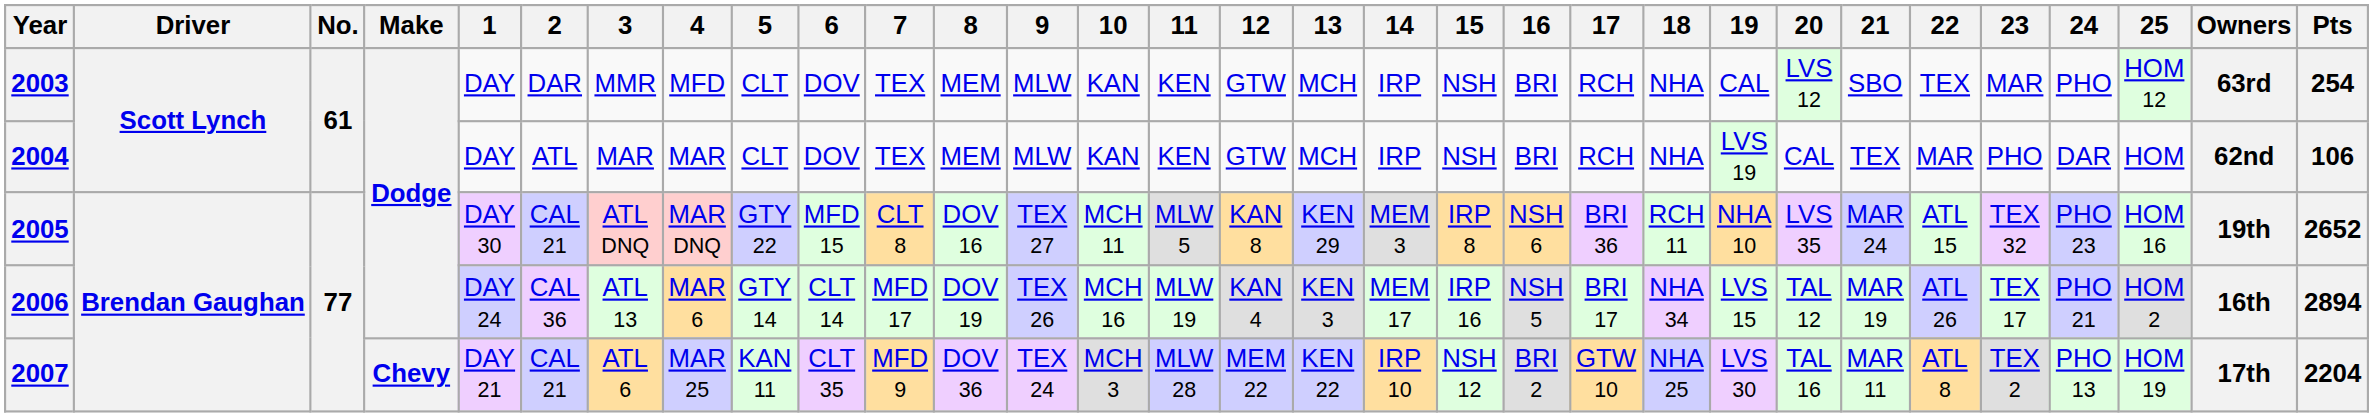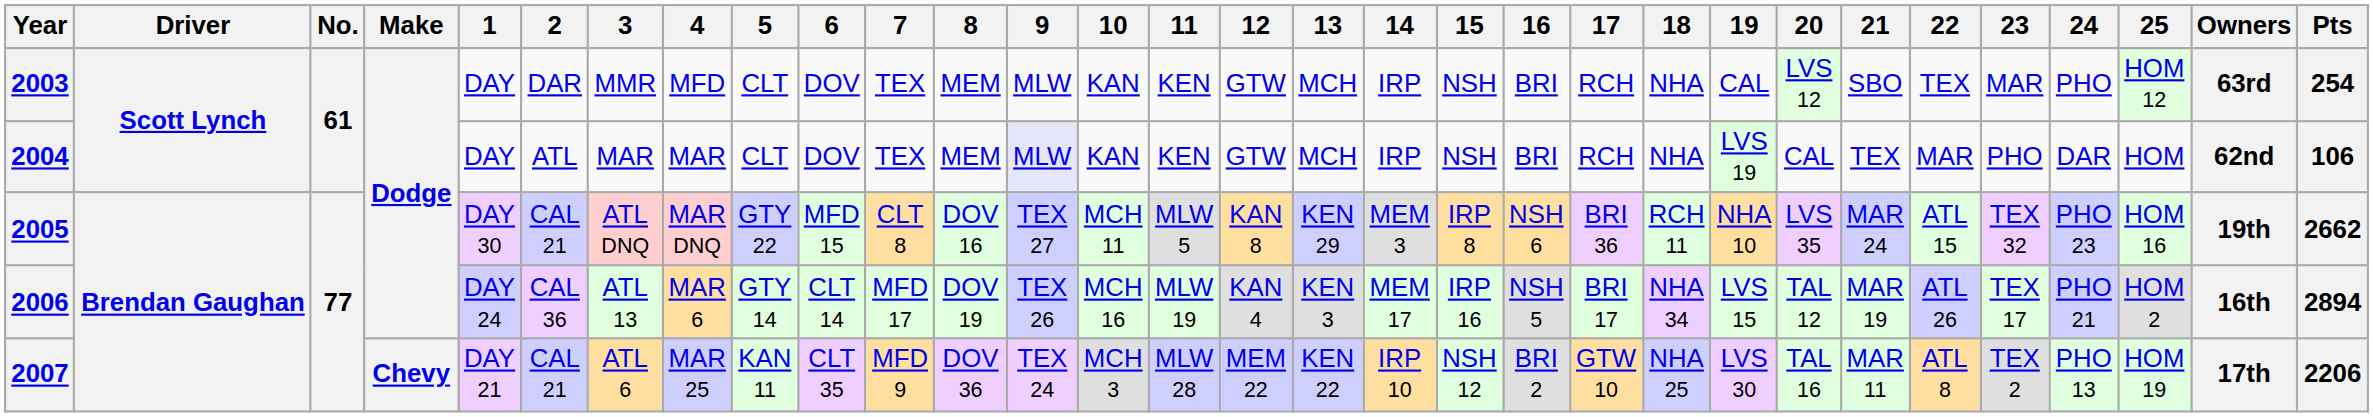2004 | 9: no background -> lavender background
2005 | Pts: 2652 -> 2662
2007 | Pts: 2204 -> 2206
